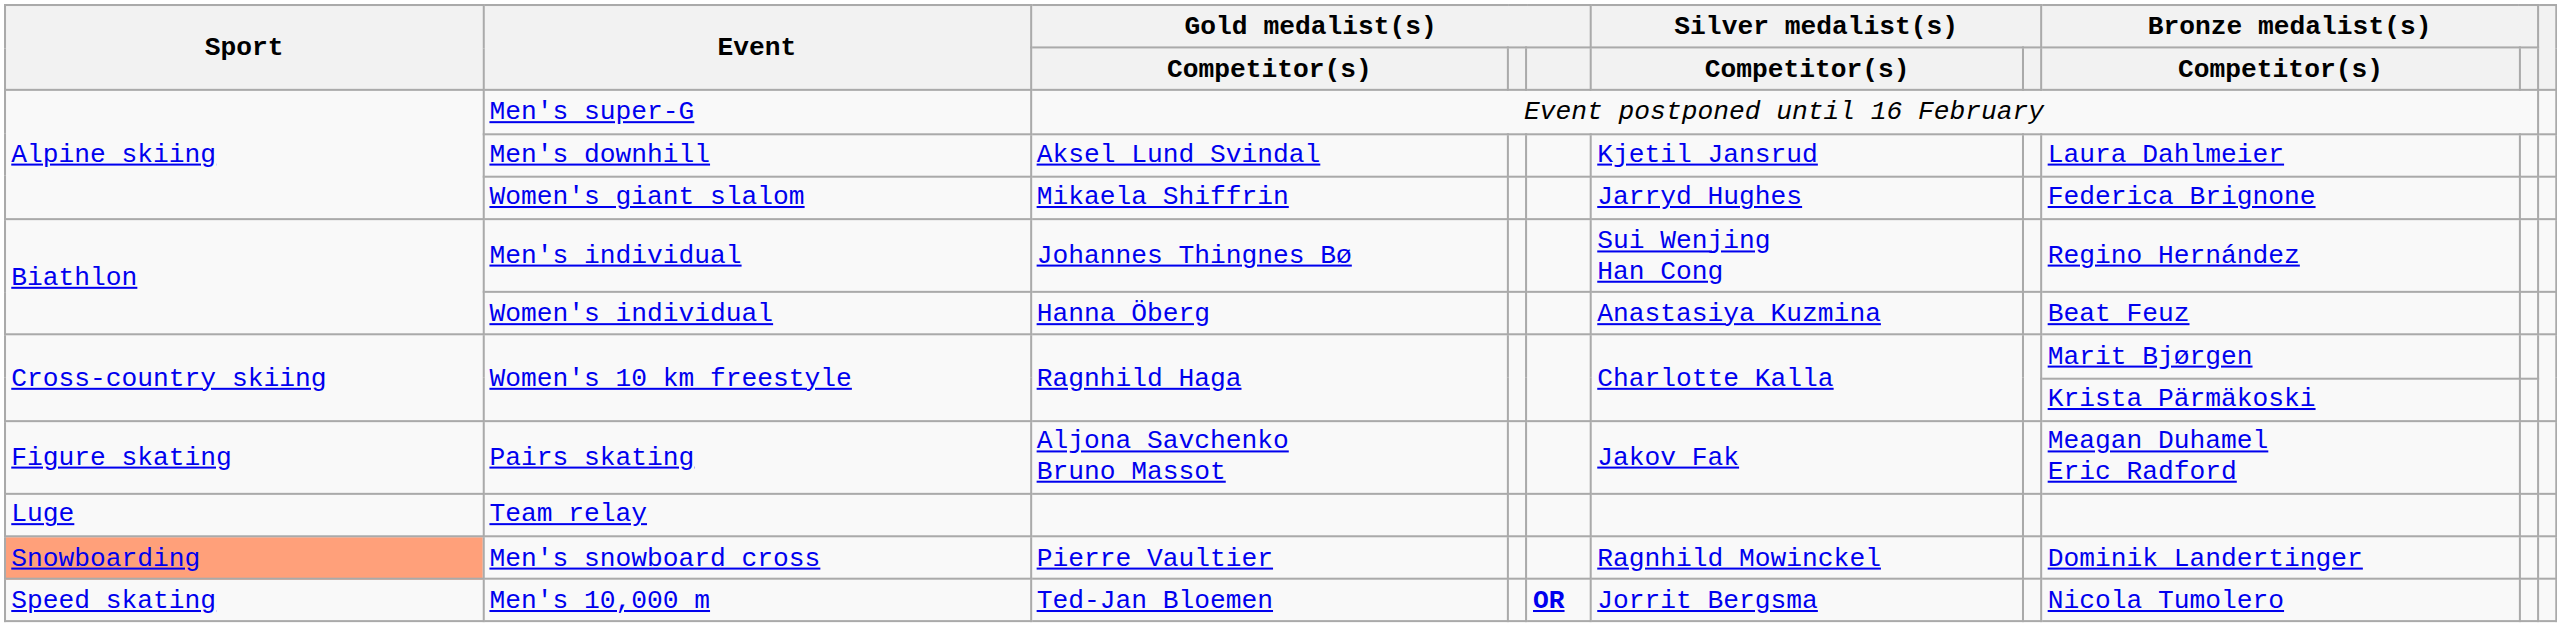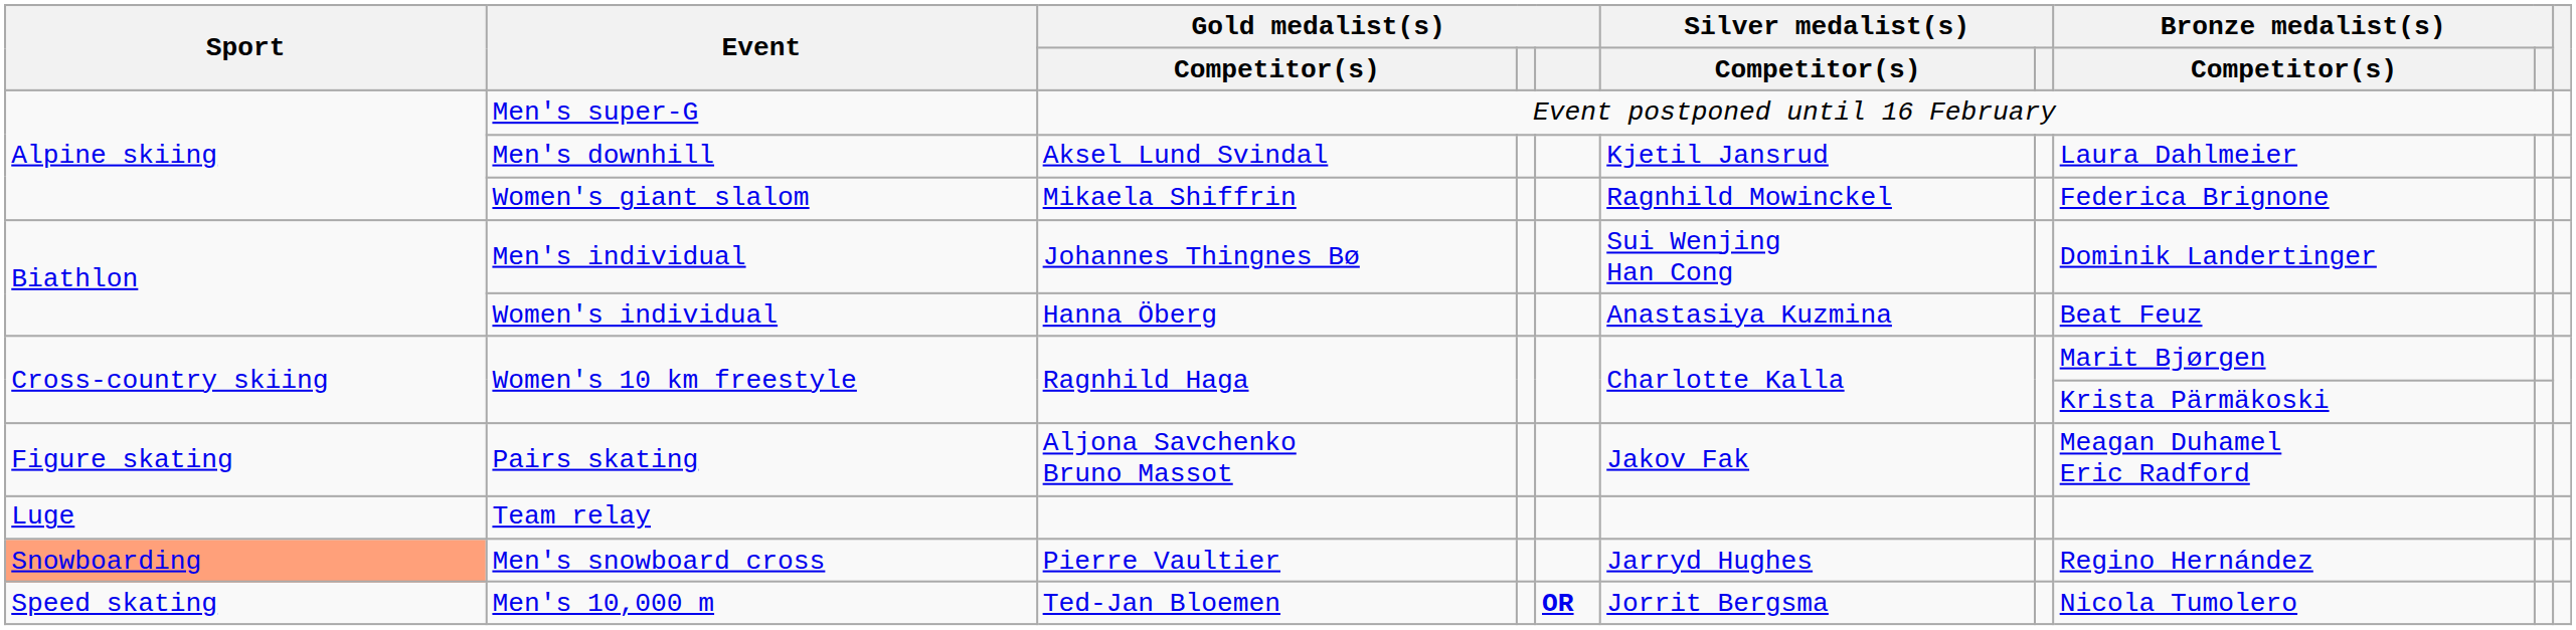Women's giant slalom | Silver medalist(s) / Competitor(s): Jarryd Hughes -> Ragnhild Mowinckel
Men's individual | Bronze medalist(s) / Competitor(s): Regino Hernández -> Dominik Landertinger
Men's snowboard cross | Silver medalist(s) / Competitor(s): Ragnhild Mowinckel -> Jarryd Hughes
Men's snowboard cross | Bronze medalist(s) / Competitor(s): Dominik Landertinger -> Regino Hernández
